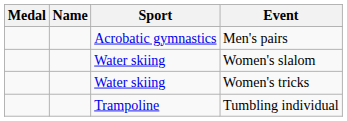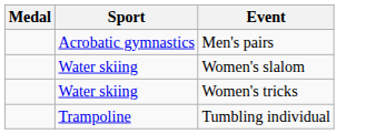- column: Name
